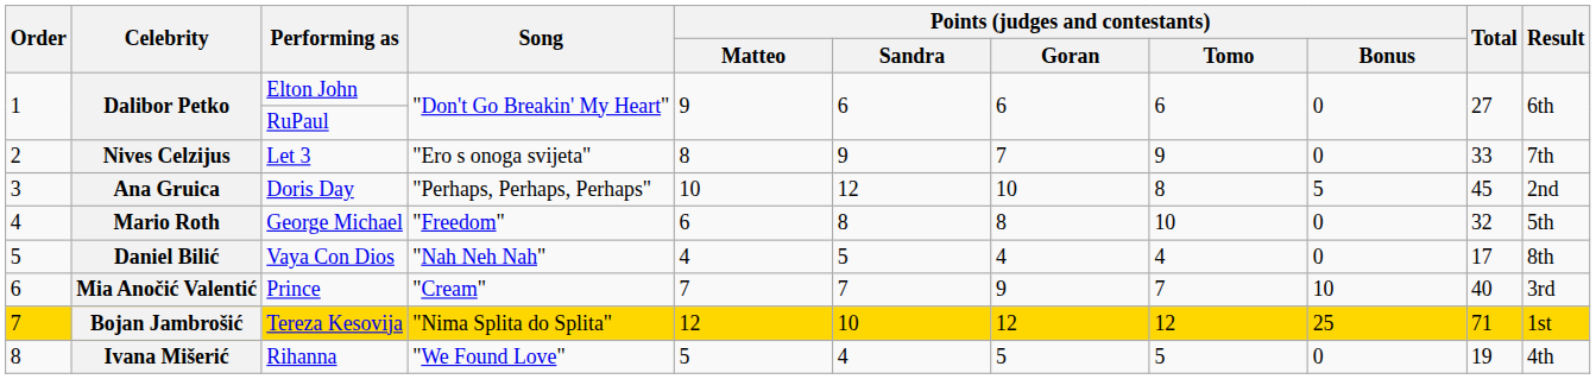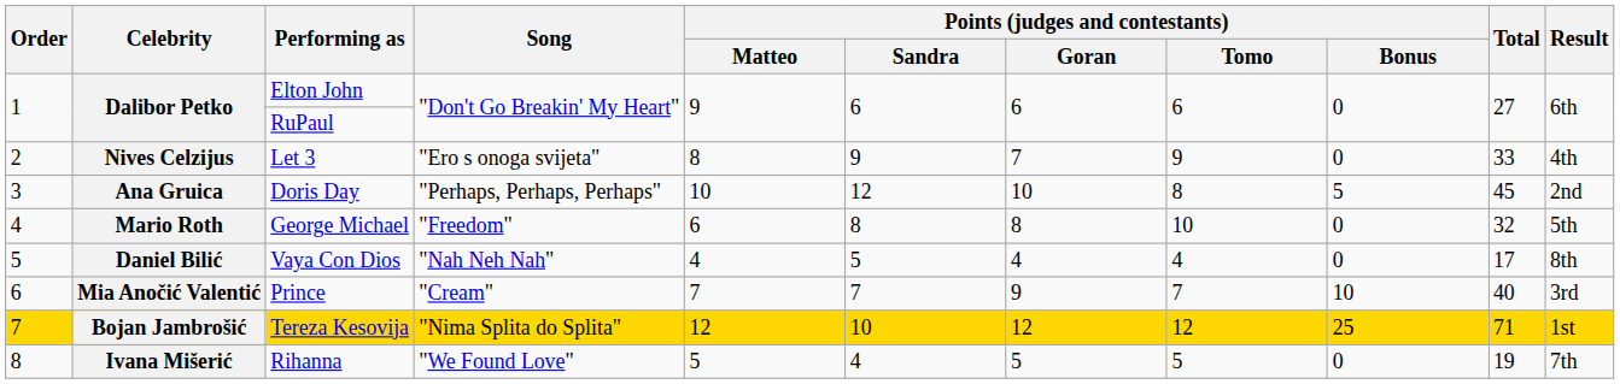Let 3 | Result: 7th -> 4th
Rihanna | Result: 4th -> 7th
